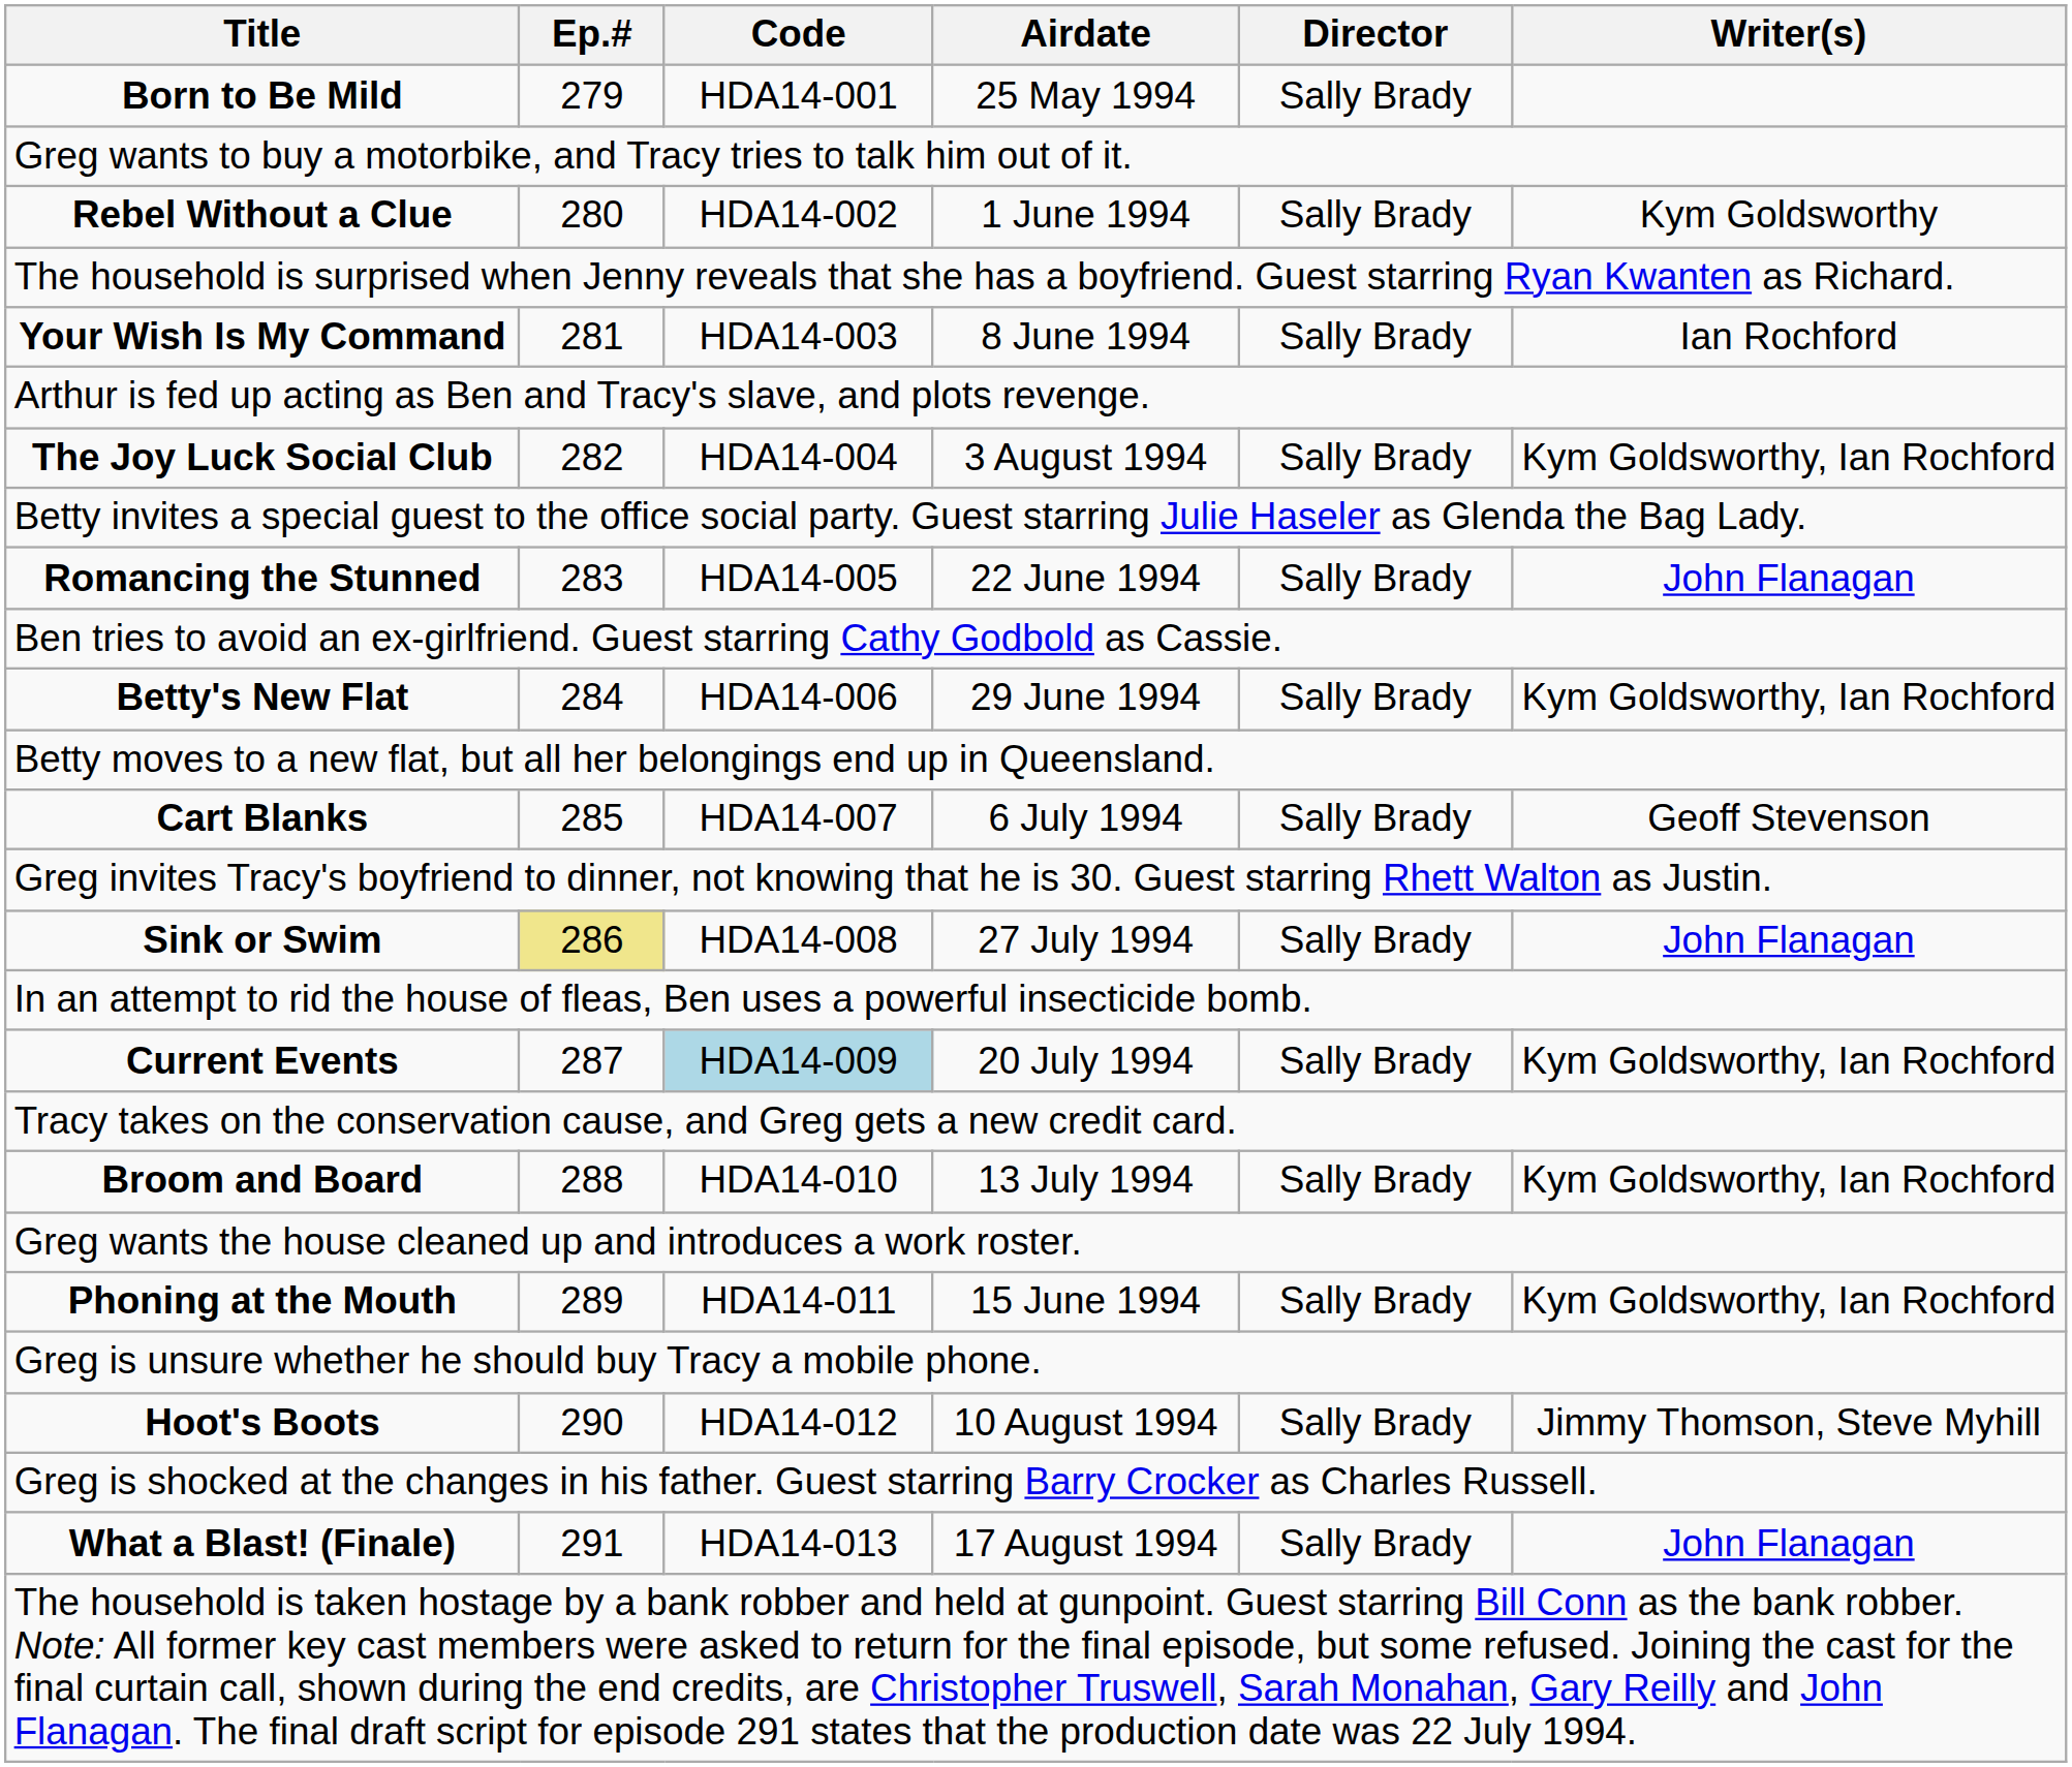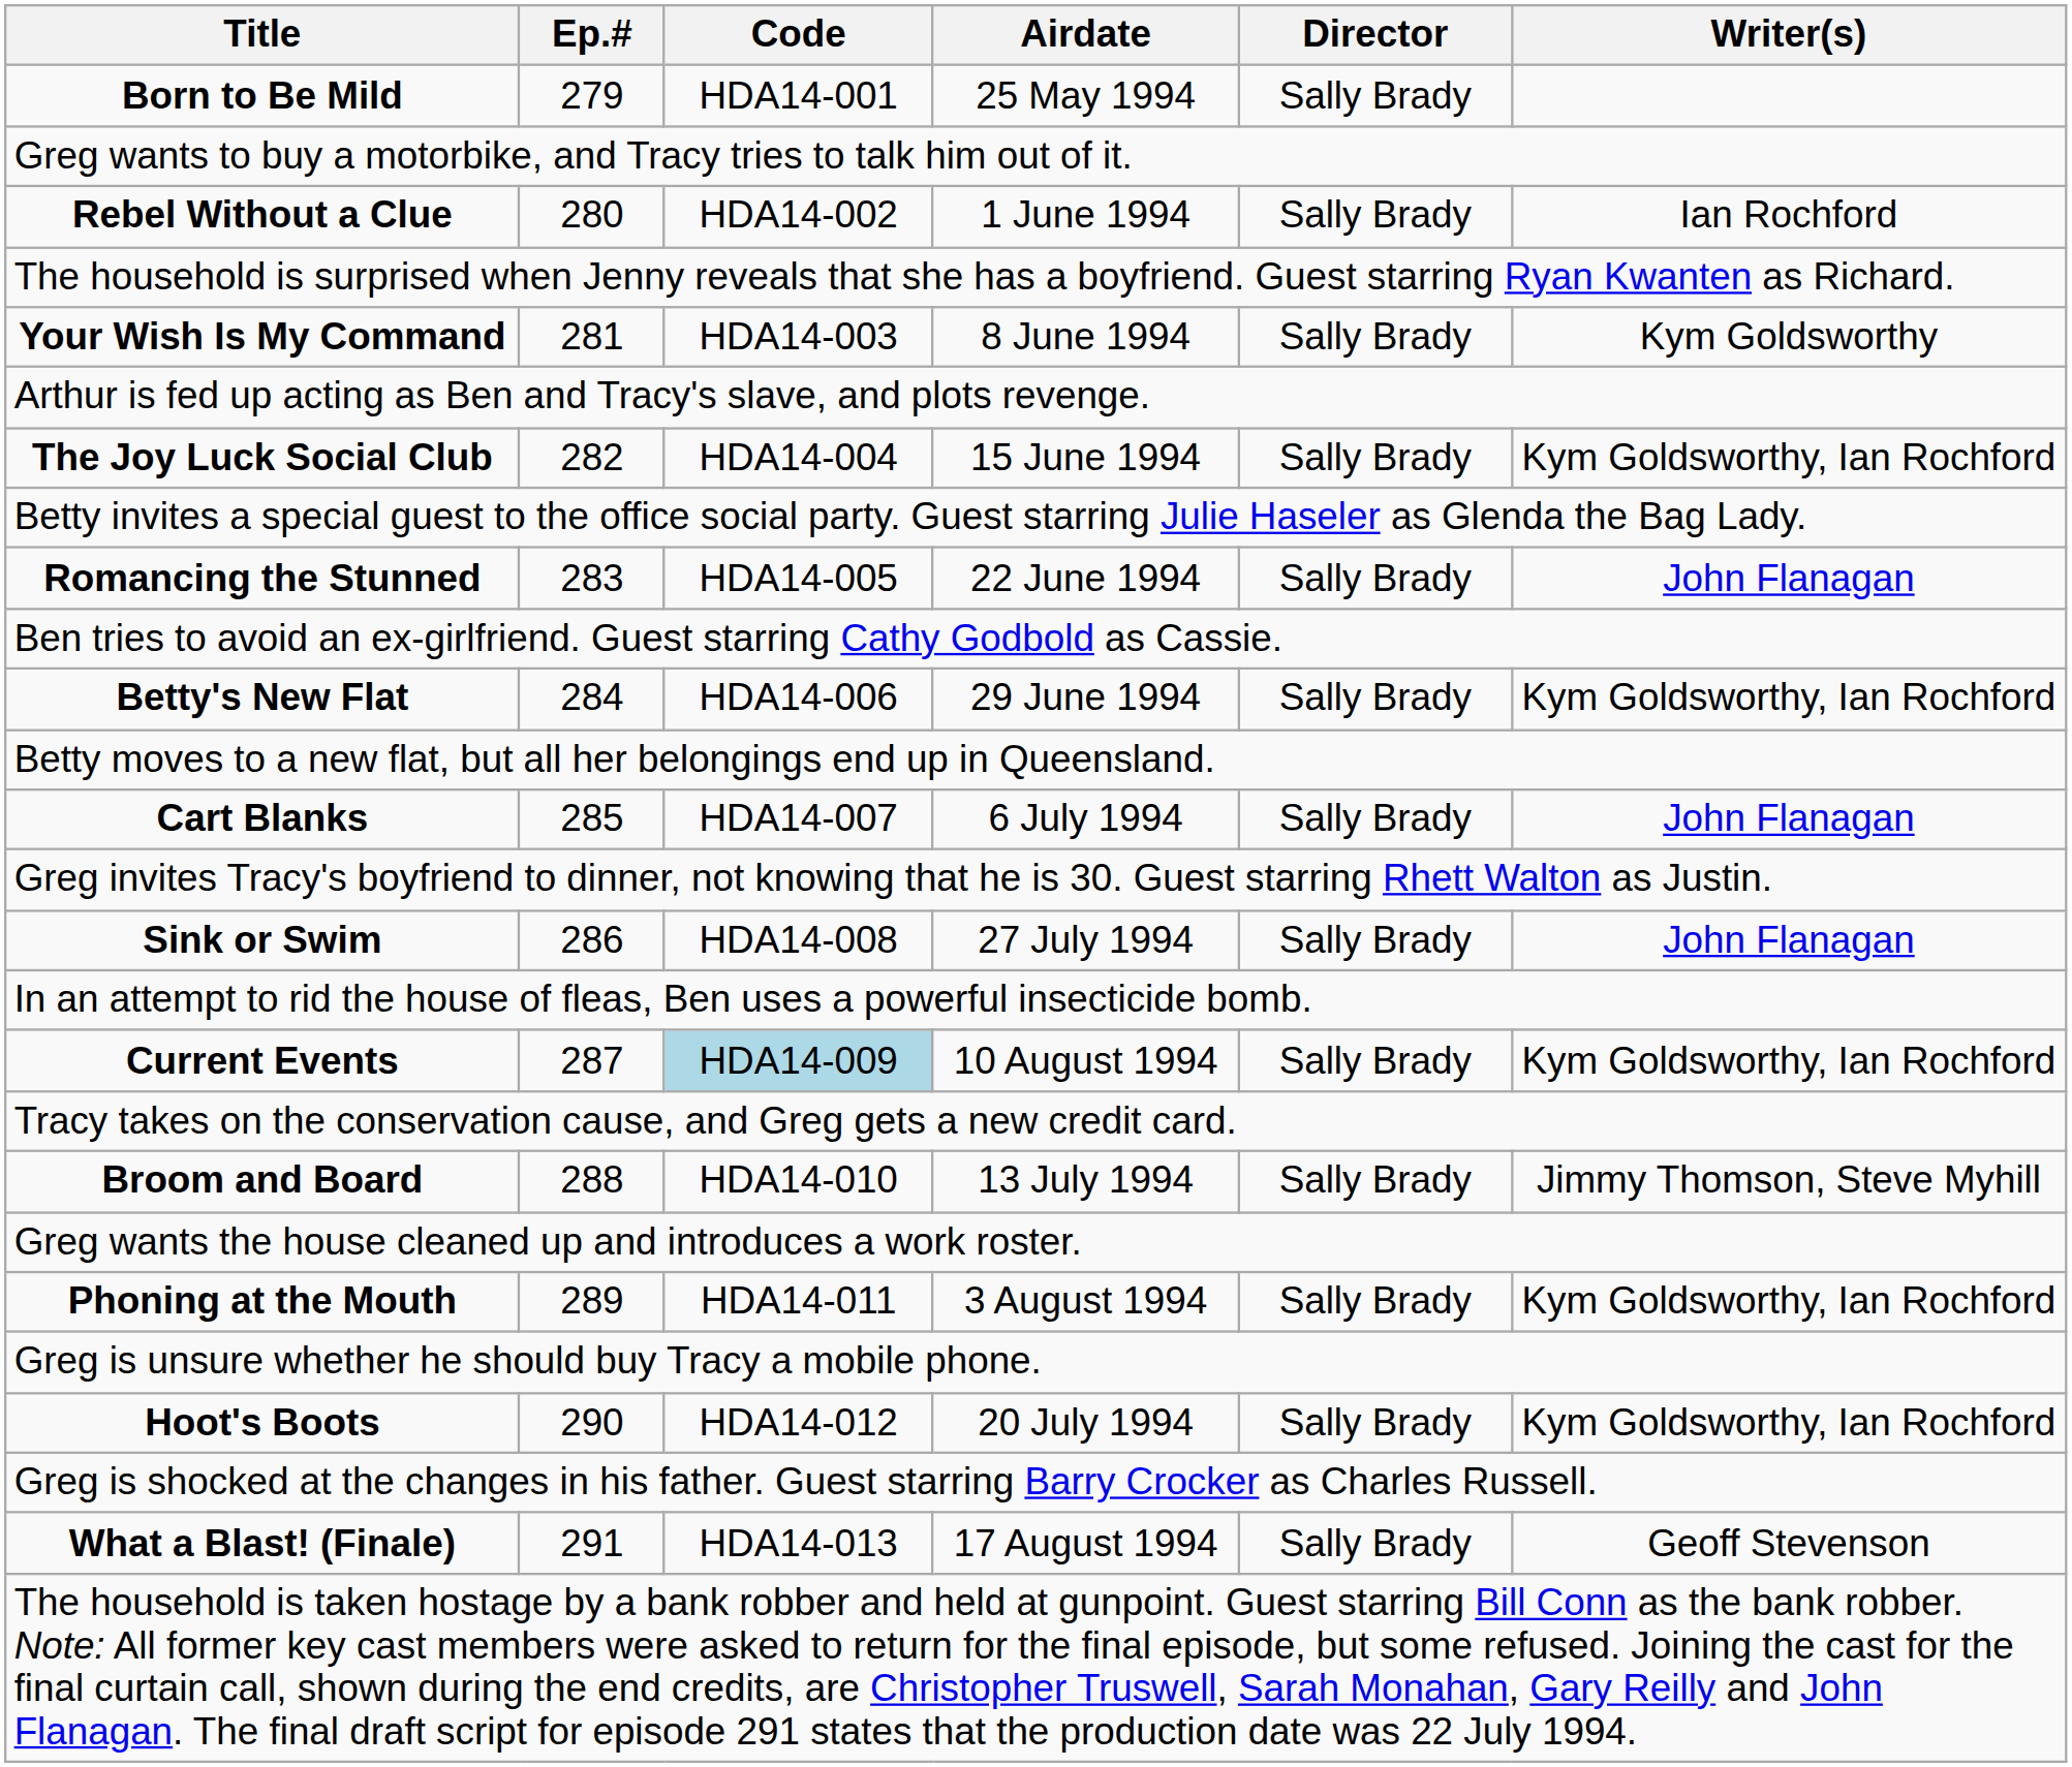Rebel Without a Clue | Writer(s): Kym Goldsworthy -> Ian Rochford
Your Wish Is My Command | Writer(s): Ian Rochford -> Kym Goldsworthy
The Joy Luck Social Club | Airdate: 3 August 1994 -> 15 June 1994
Cart Blanks | Writer(s): Geoff Stevenson -> John Flanagan
Sink or Swim | Ep.#: khaki background -> no background
Current Events | Airdate: 20 July 1994 -> 10 August 1994
Broom and Board | Writer(s): Kym Goldsworthy, Ian Rochford -> Jimmy Thomson, Steve Myhill
Phoning at the Mouth | Airdate: 15 June 1994 -> 3 August 1994
Hoot's Boots | Airdate: 10 August 1994 -> 20 July 1994
Hoot's Boots | Writer(s): Jimmy Thomson, Steve Myhill -> Kym Goldsworthy, Ian Rochford
What a Blast! (Finale) | Writer(s): John Flanagan -> Geoff Stevenson
